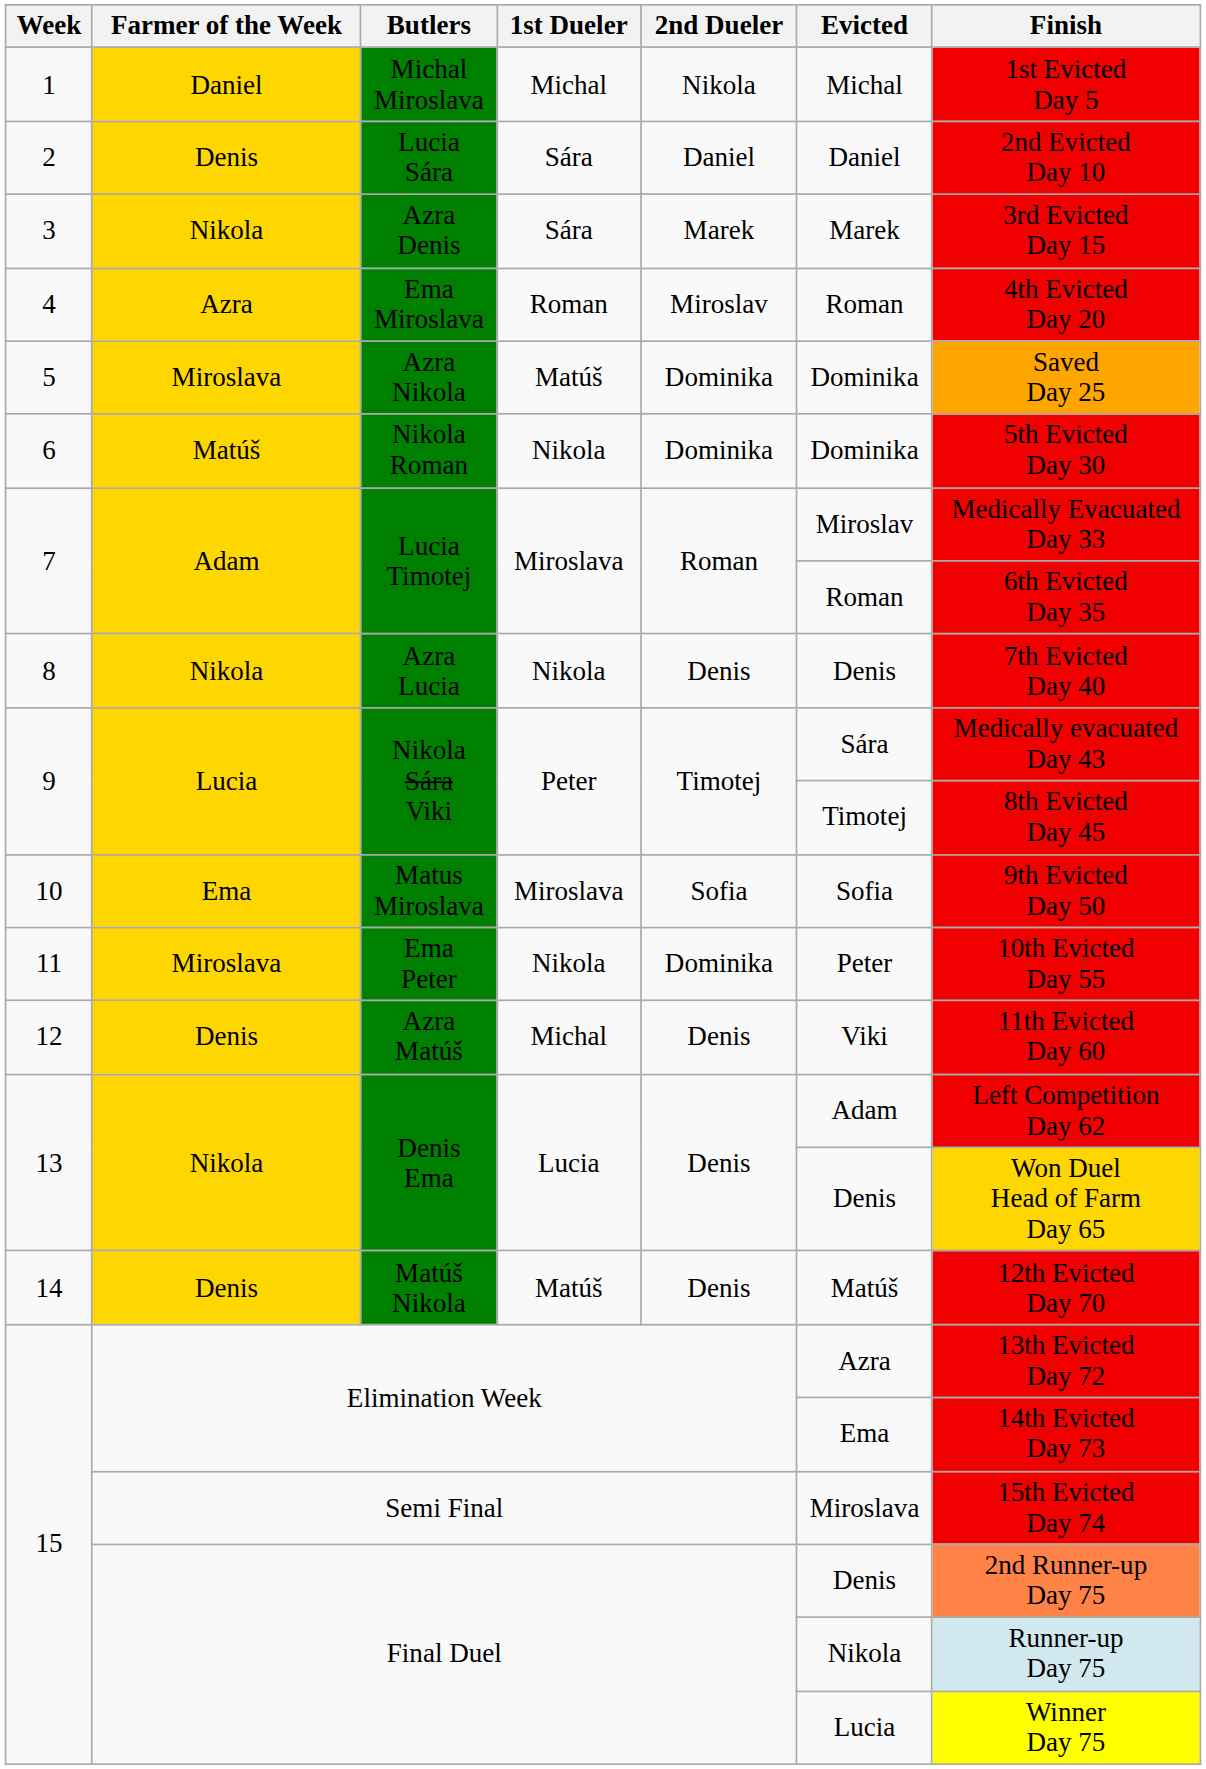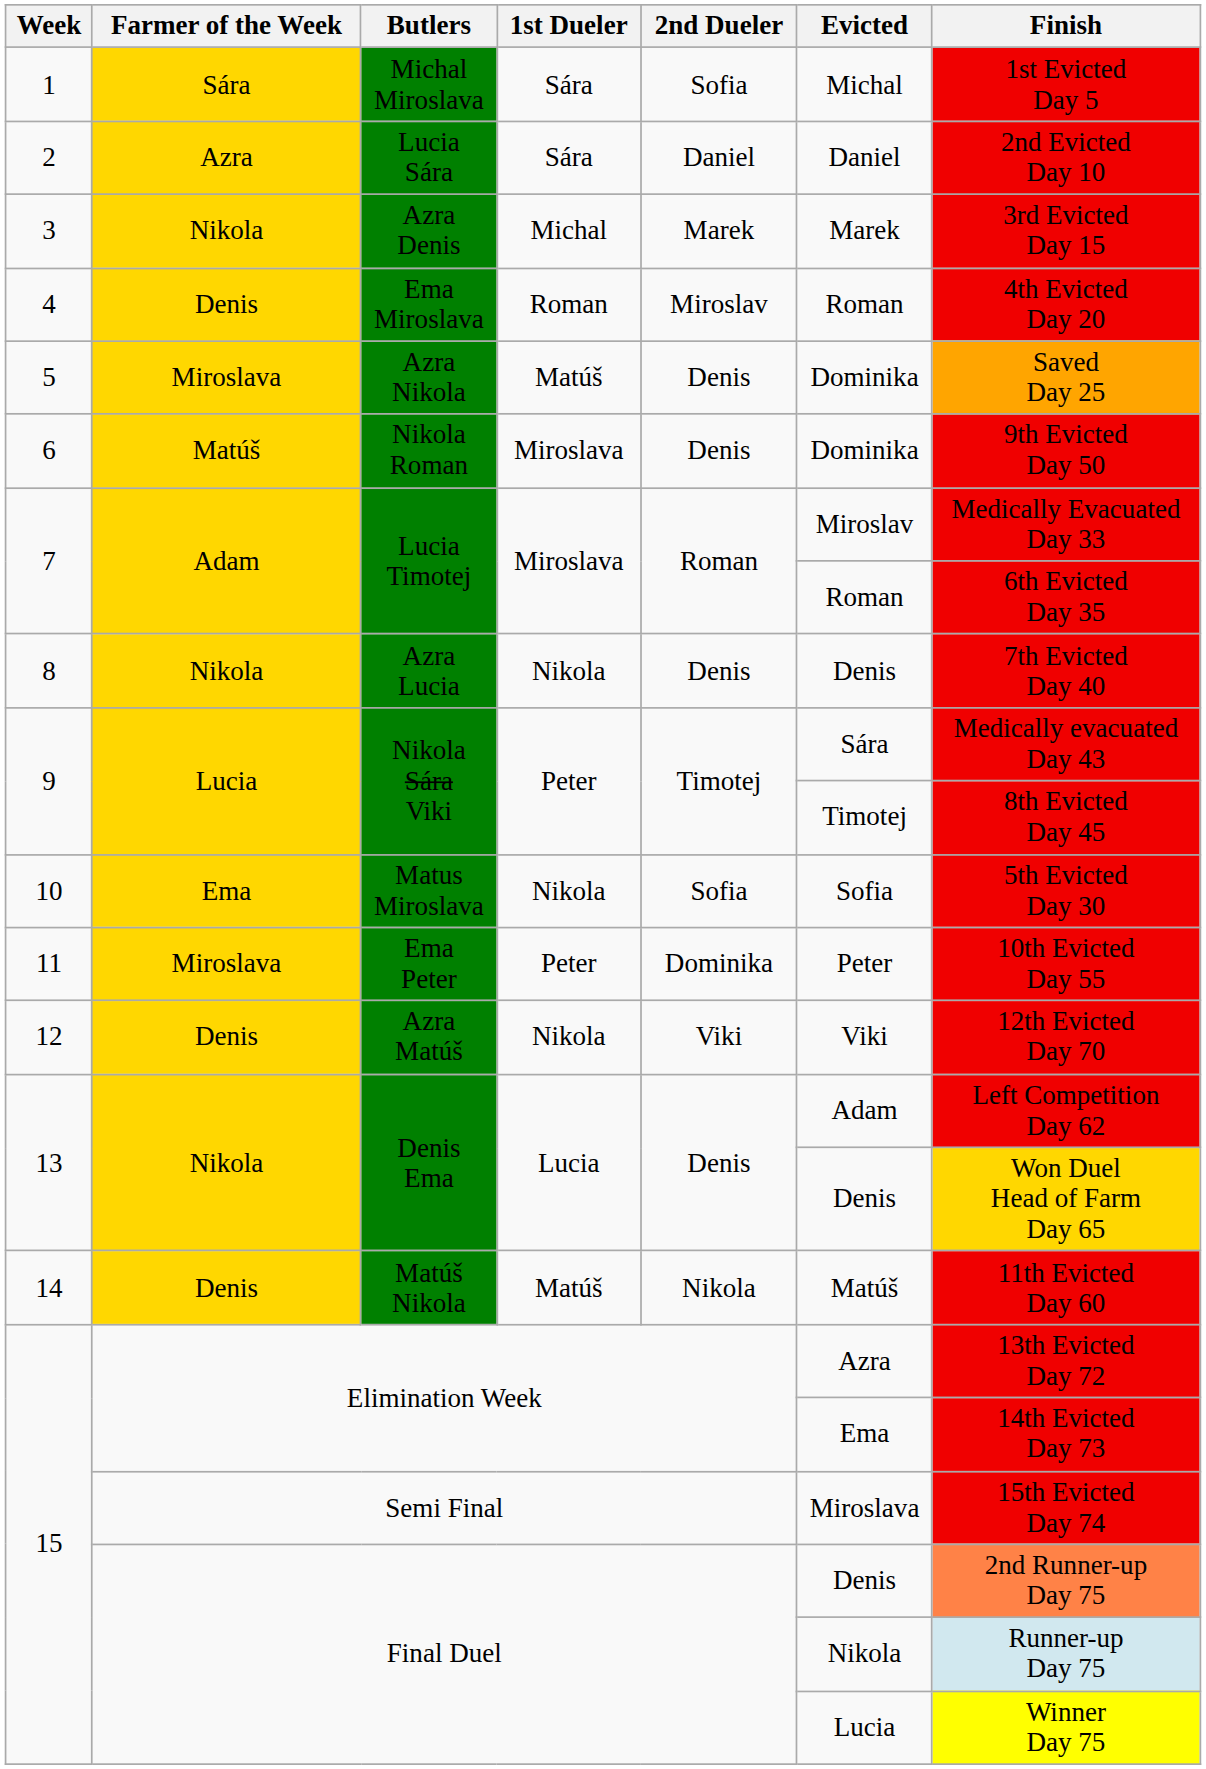Michal Miroslava | Farmer of the Week: Daniel -> Sára
Michal Miroslava | 1st Dueler: Michal -> Sára
Michal Miroslava | 2nd Dueler: Nikola -> Sofia
Lucia Sára | Farmer of the Week: Denis -> Azra
Azra Denis | 1st Dueler: Sára -> Michal
Ema Miroslava | Farmer of the Week: Azra -> Denis
Azra Nikola | 2nd Dueler: Dominika -> Denis
Nikola Roman | 1st Dueler: Nikola -> Miroslava
Nikola Roman | 2nd Dueler: Dominika -> Denis
Nikola Roman | Finish: 5th Evicted Day 30 -> 9th Evicted Day 50
Matus Miroslava | 1st Dueler: Miroslava -> Nikola
Matus Miroslava | Finish: 9th Evicted Day 50 -> 5th Evicted Day 30
Ema Peter | 1st Dueler: Nikola -> Peter
Azra Matúš | 1st Dueler: Michal -> Nikola
Azra Matúš | 2nd Dueler: Denis -> Viki
Azra Matúš | Finish: 11th Evicted Day 60 -> 12th Evicted Day 70
Matúš Nikola | 2nd Dueler: Denis -> Nikola
Matúš Nikola | Finish: 12th Evicted Day 70 -> 11th Evicted Day 60
